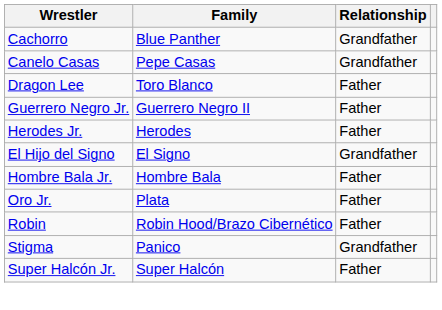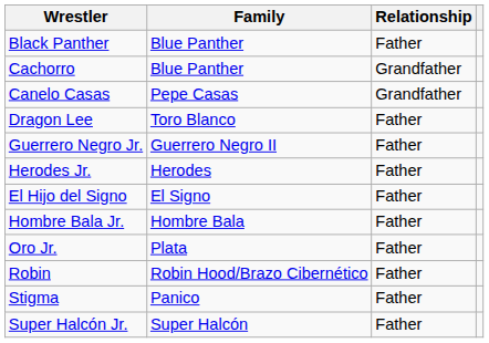+ row: Black Panther | Blue Panther | Father
El Hijo del Signo | Relationship: Grandfather -> Father
Stigma | Relationship: Grandfather -> Father
